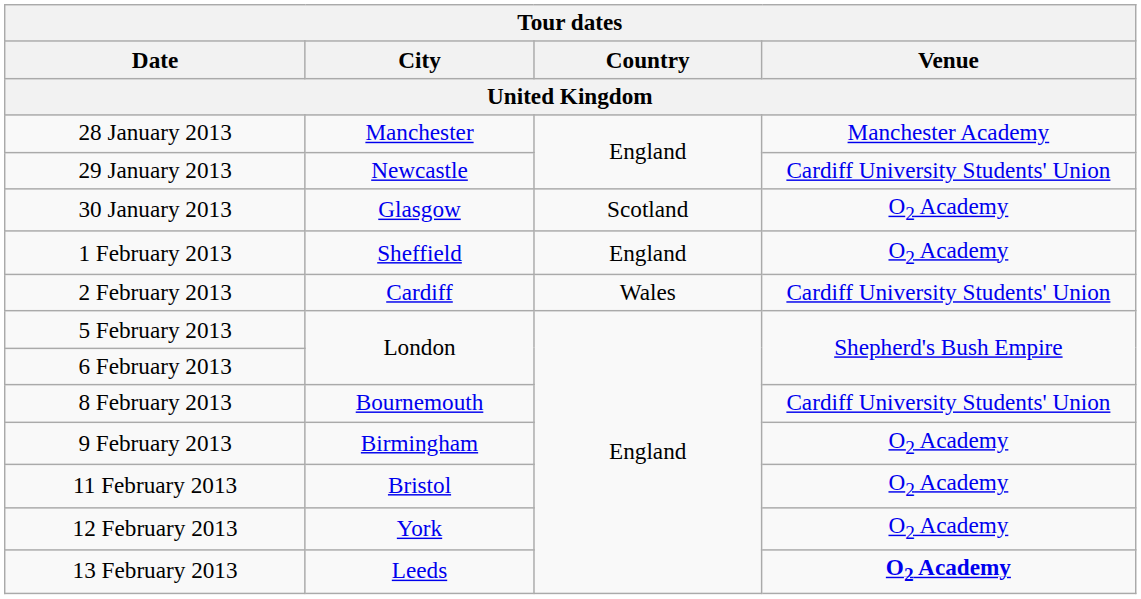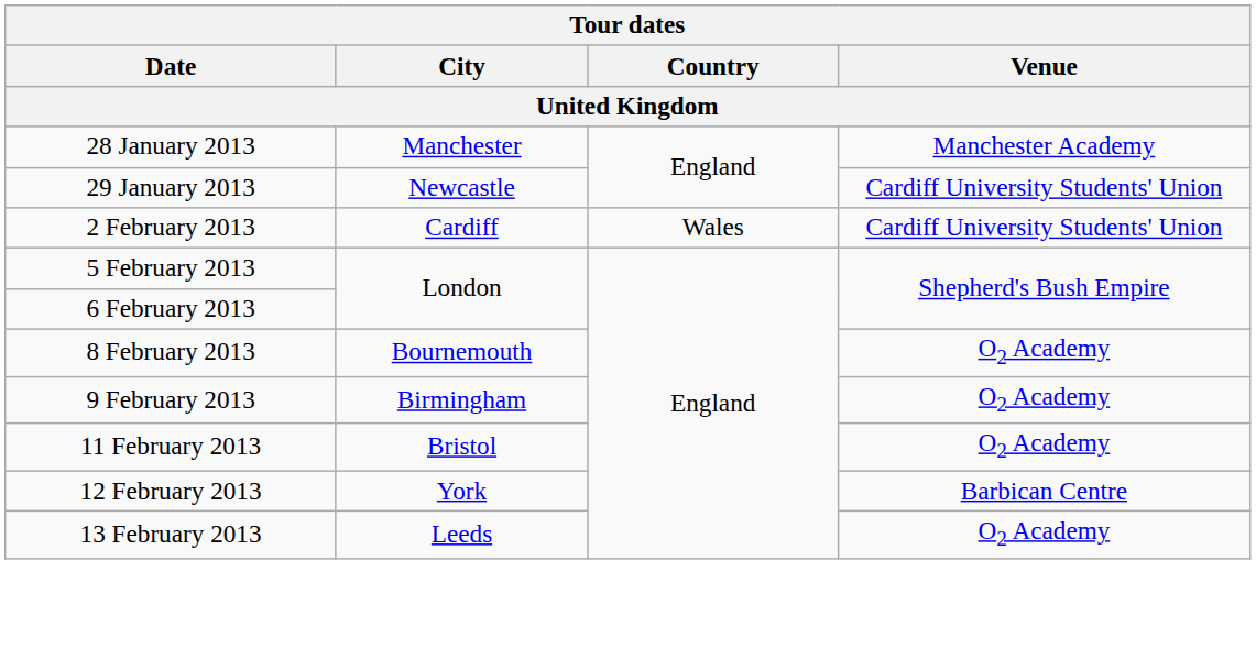- row: 30 January 2013 | Glasgow | Scotland | O2 Academy
- row: 1 February 2013 | Sheffield | England | O2 Academy
8 February 2013 | Venue: Cardiff University Students' Union -> O2 Academy
12 February 2013 | Venue: O2 Academy -> Barbican Centre
13 February 2013 | Venue: bold -> normal
